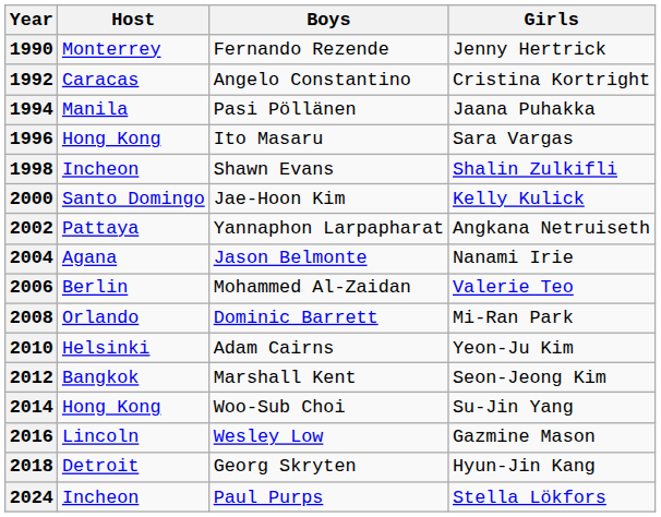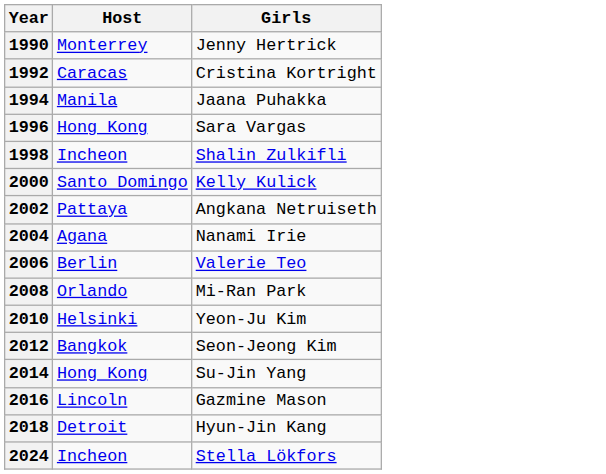- column: Boys | Fernando Rezende | Angelo Constantino | Pasi Pöllänen | Ito Masaru | Shawn Evans | Jae-Hoon Kim | Yannaphon Larpapharat | Jason Belmonte | Mohammed Al-Zaidan | Dominic Barrett | Adam Cairns | Marshall Kent | Woo-Sub Choi | Wesley Low | Georg Skryten | Paul Purps
